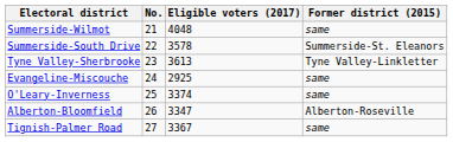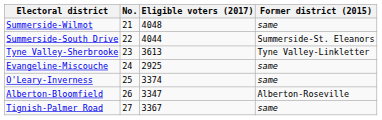Summerside-South Drive | Eligible voters (2017): 3578 -> 4044
